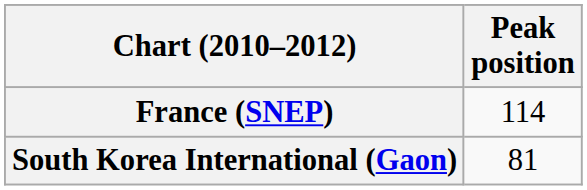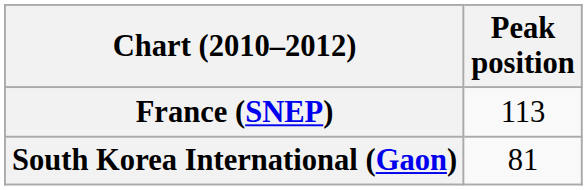France (SNEP) | Peak position: 114 -> 113
